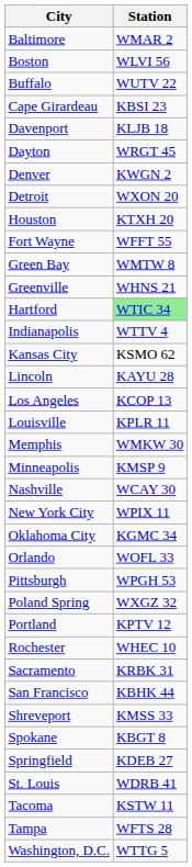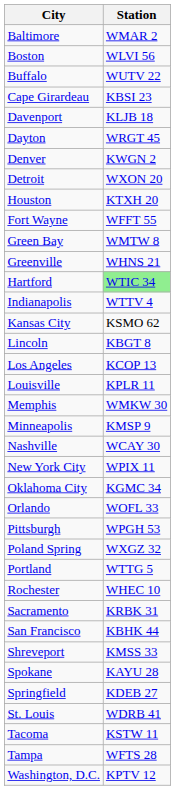Lincoln | Station: KAYU 28 -> KBGT 8
Portland | Station: KPTV 12 -> WTTG 5
Spokane | Station: KBGT 8 -> KAYU 28
Washington, D.C. | Station: WTTG 5 -> KPTV 12
